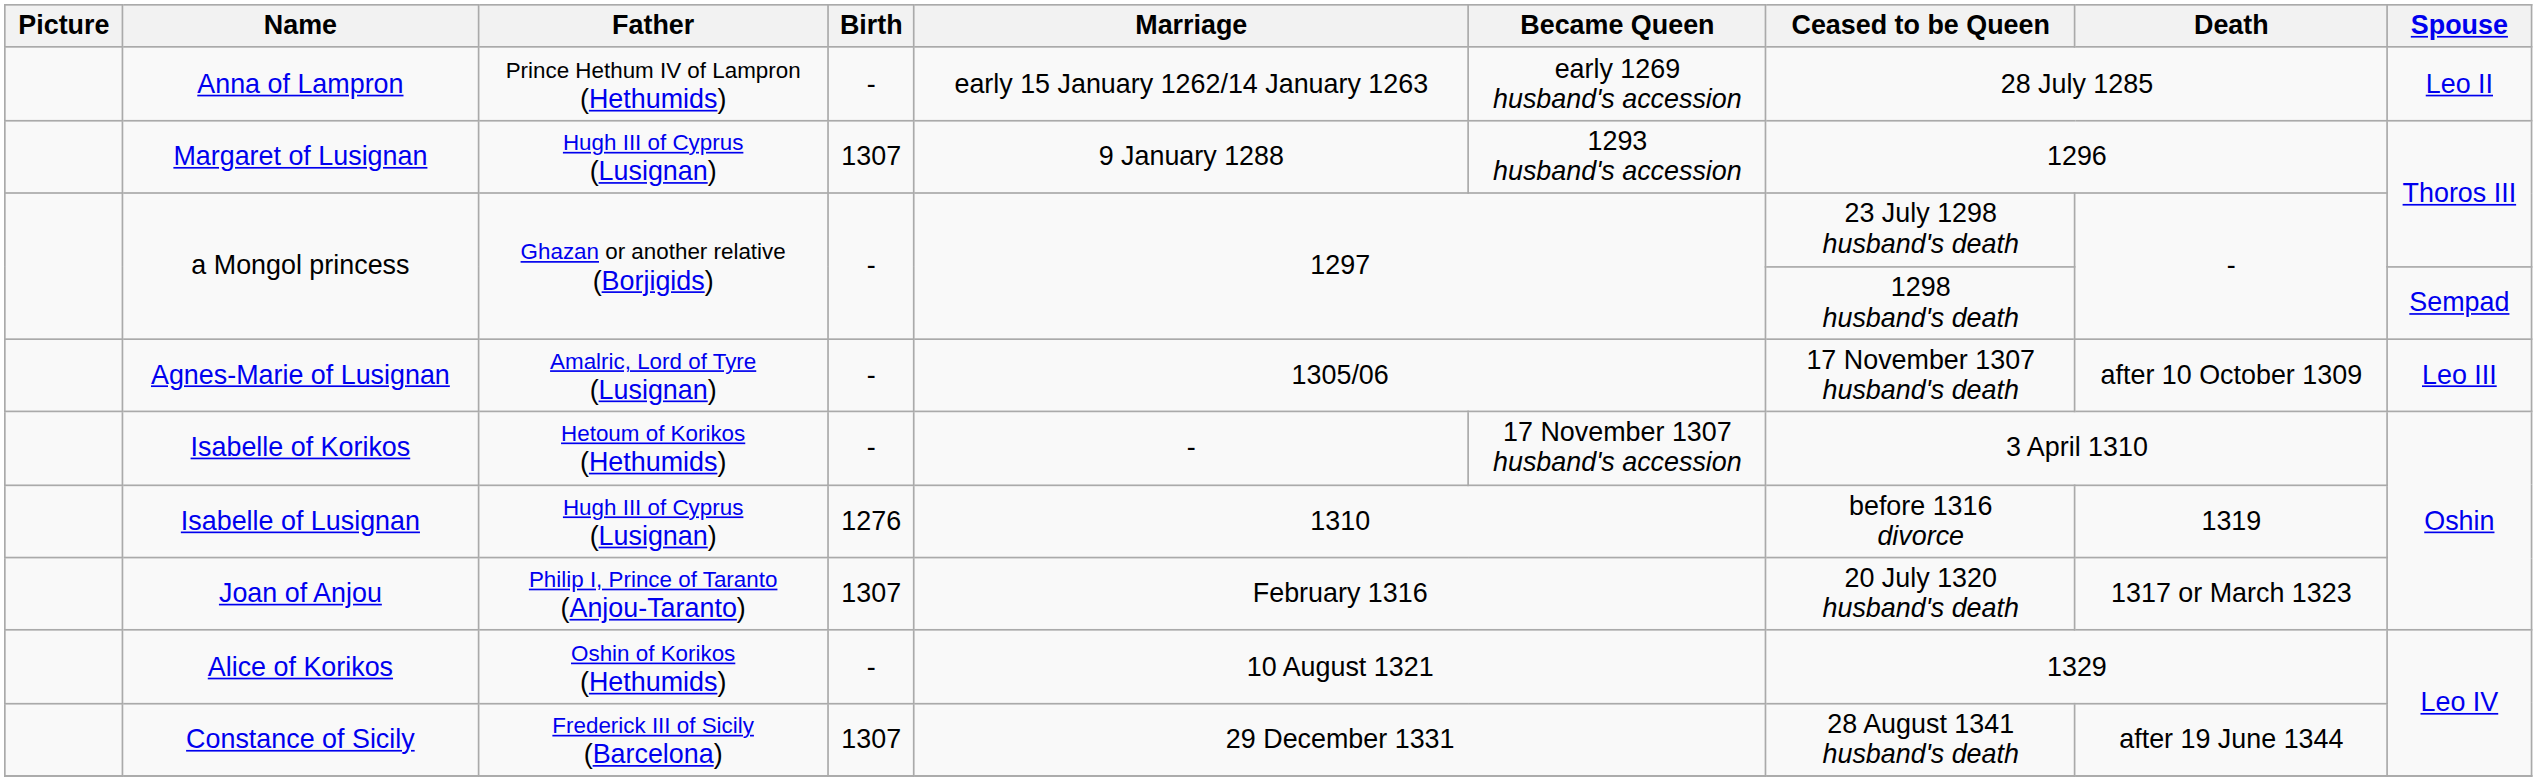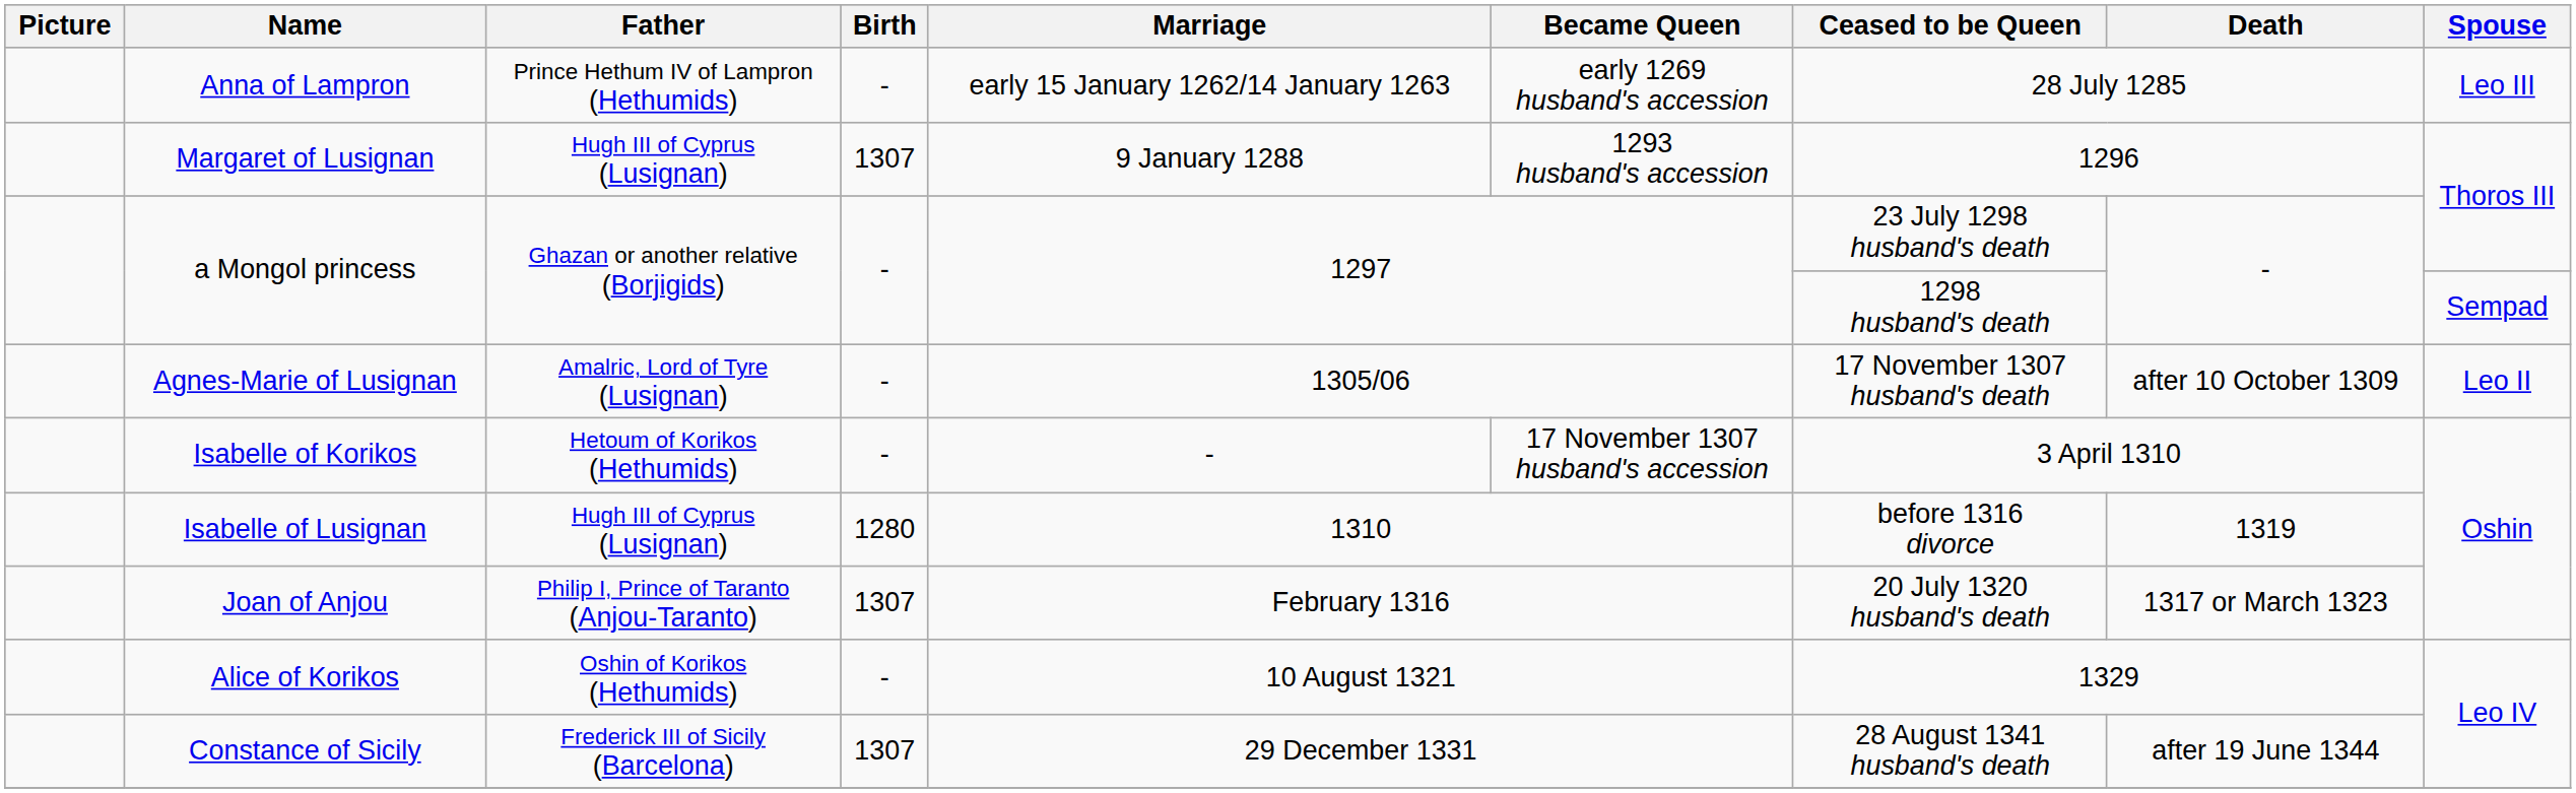Anna of Lampron | Spouse: Leo II -> Leo III
Agnes-Marie of Lusignan | Spouse: Leo III -> Leo II
Isabelle of Lusignan | Birth: 1276 -> 1280
